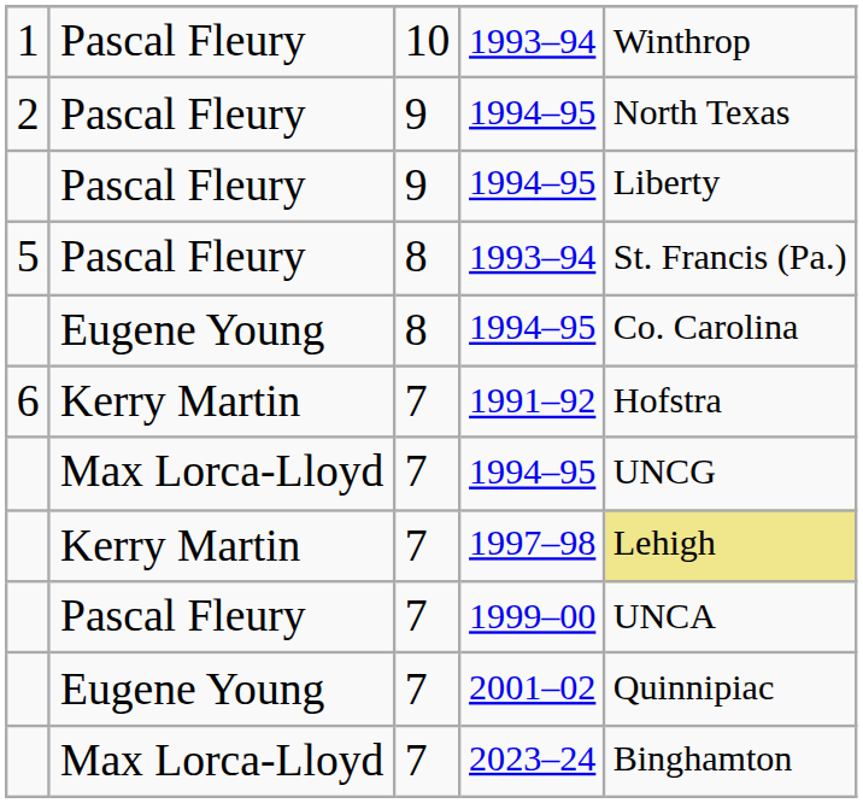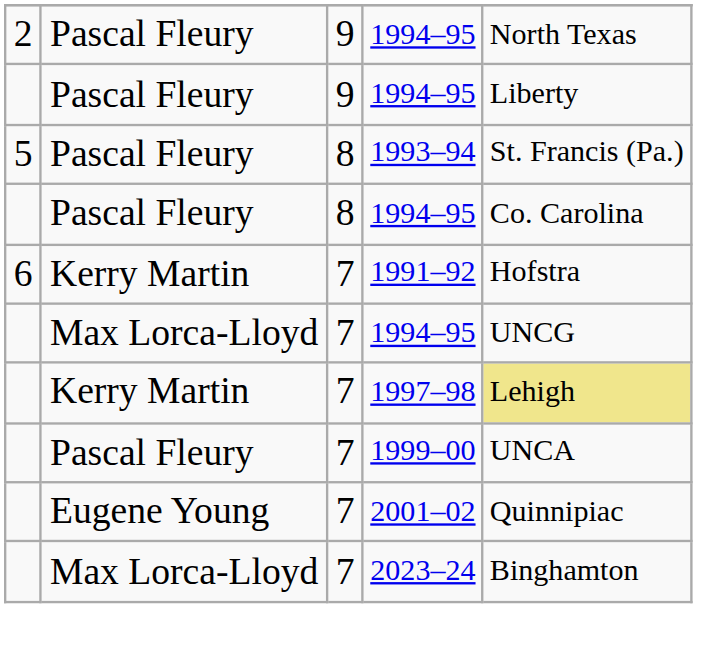- row: 1 | Pascal Fleury | 10 | 1993–94 | Winthrop
8 / 1994–95 | column 2: Eugene Young -> Pascal Fleury
